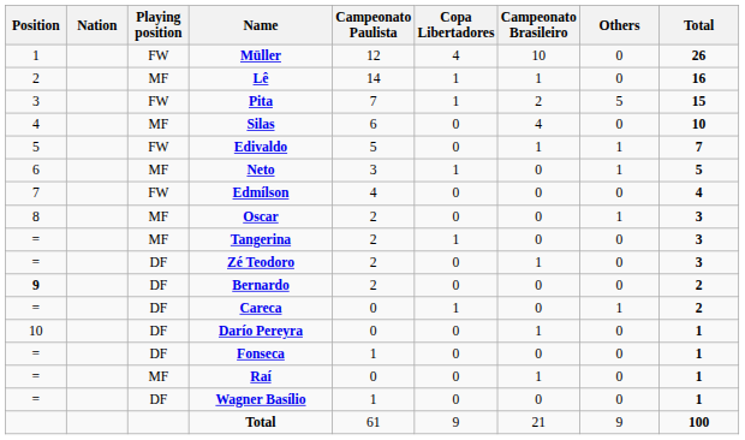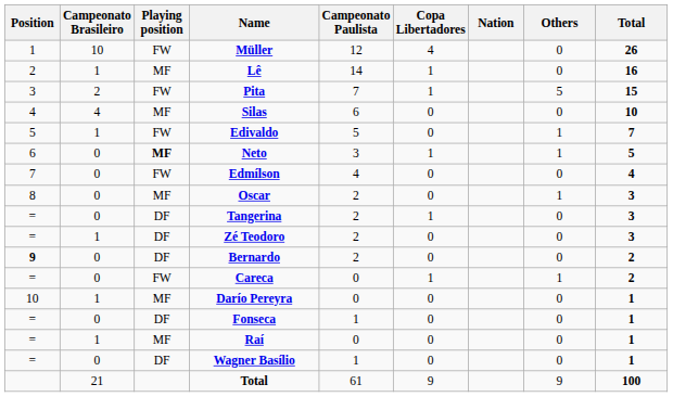columns swapped: Nation <-> Campeonato Brasileiro
Neto | Playing position: normal -> bold
Tangerina | Playing position: MF -> DF
Careca | Playing position: DF -> FW
Darío Pereyra | Playing position: DF -> MF
